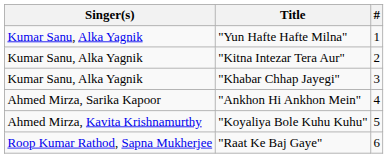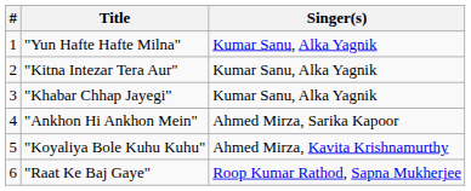columns swapped: # <-> Singer(s)
